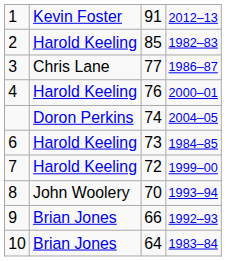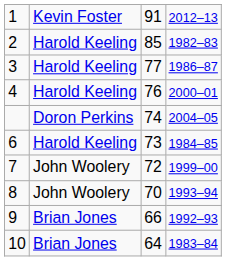3 | column 2: Chris Lane -> Harold Keeling
7 | column 2: Harold Keeling -> John Woolery
